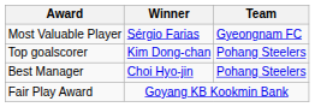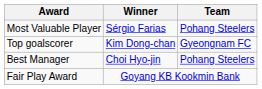Most Valuable Player | Team: Gyeongnam FC -> Pohang Steelers
Top goalscorer | Team: Pohang Steelers -> Gyeongnam FC
